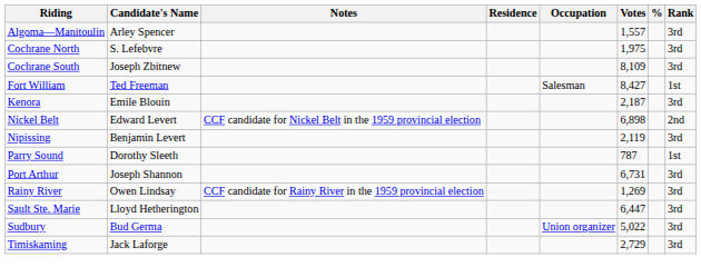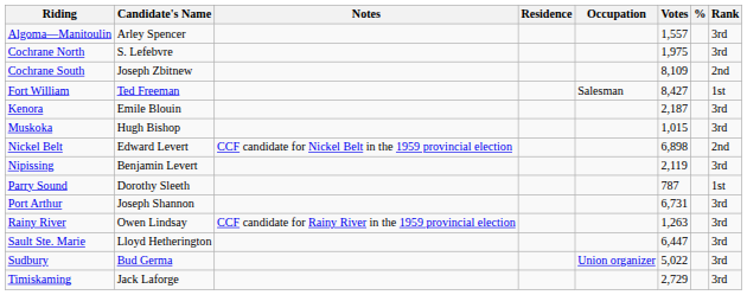Cochrane South | Rank: 3rd -> 2nd
+ row: Muskoka | Hugh Bishop | 1,015 | 3rd
Rainy River | Votes: 1,269 -> 1,263
